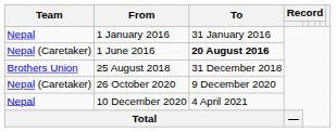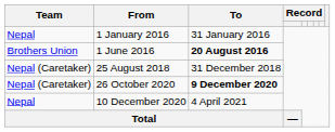1 June 2016 | Team: Nepal (Caretaker) -> Brothers Union
25 August 2018 | Team: Brothers Union -> Nepal (Caretaker)
26 October 2020 | To: normal -> bold
